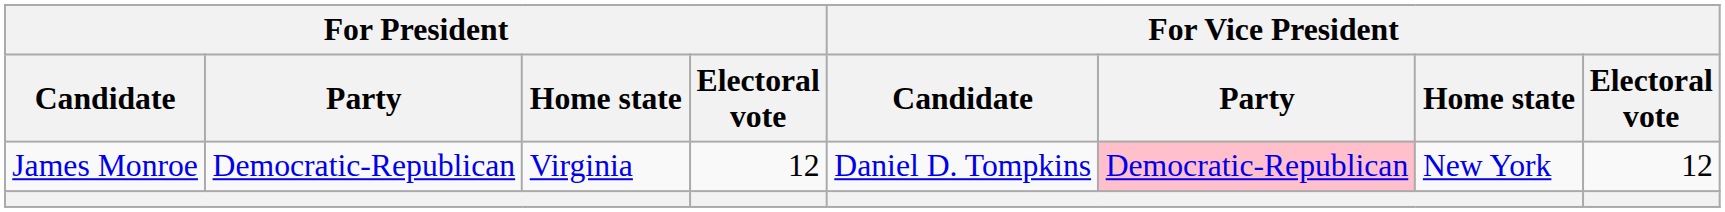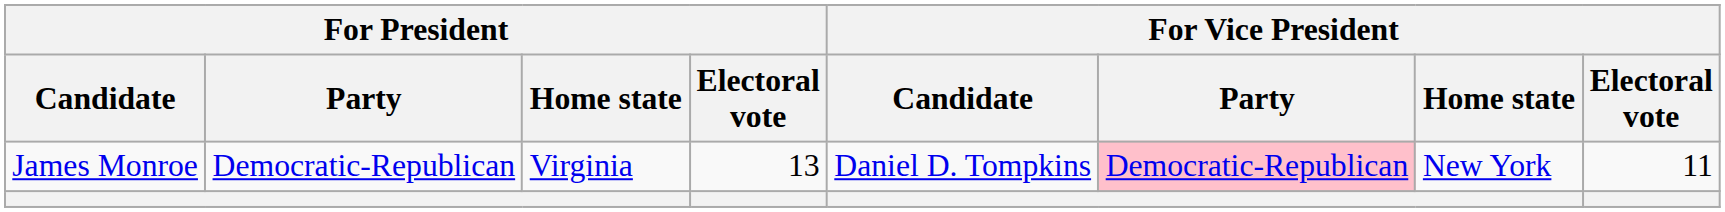James Monroe | For President / Electoral vote: 12 -> 13
James Monroe | For Vice President / Electoral vote: 12 -> 11
